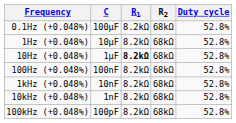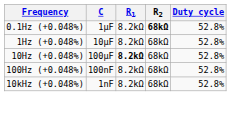0.1Hz (+0.048%) | C: 100μF -> 1μF
0.1Hz (+0.048%) | R2: normal -> bold
10Hz (+0.048%) | C: 1μF -> 100μF
- row: 1kHz (+0.048%) | 10nF | 8.2kΩ | 68kΩ | 52.8%
- row: 100kHz (+0.048%) | 100pF | 8.2kΩ | 68kΩ | 52.8%
